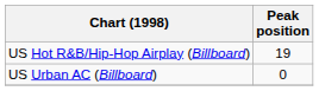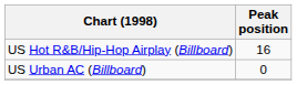US Hot R&B/Hip-Hop Airplay (Billboard) | Peak position: 19 -> 16
